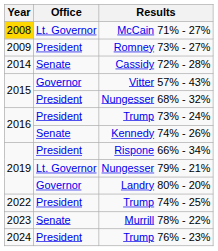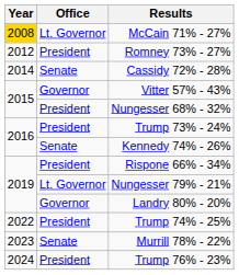Romney 73% - 27% | Year: 2009 -> 2012
